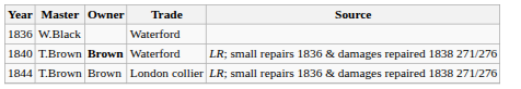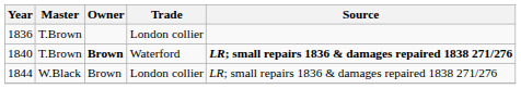1836 | Master: W.Black -> T.Brown
1836 | Trade: Waterford -> London collier
1840 | Source: normal -> bold
1844 | Master: T.Brown -> W.Black
